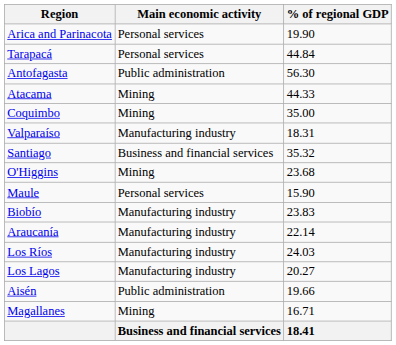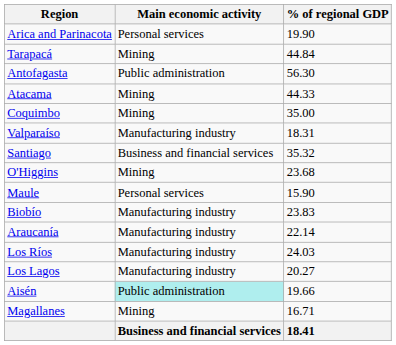Tarapacá | Main economic activity: Personal services -> Mining
Aisén | Main economic activity: no background -> paleturquoise background
